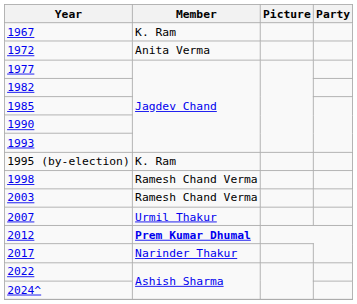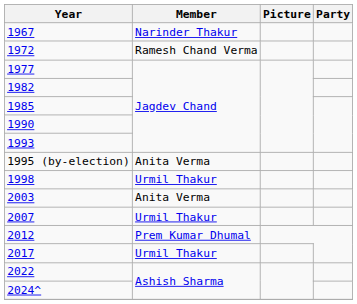1967 | Member: K. Ram -> Narinder Thakur
1972 | Member: Anita Verma -> Ramesh Chand Verma
1995 (by-election) | Member: K. Ram -> Anita Verma
1998 | Member: Ramesh Chand Verma -> Urmil Thakur
2003 | Member: Ramesh Chand Verma -> Anita Verma
2012 | Member: bold -> normal
2017 | Member: Narinder Thakur -> Urmil Thakur
